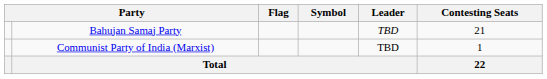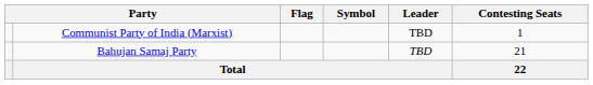rows swapped: Bahujan Samaj Party <-> Communist Party of India (Marxist)
